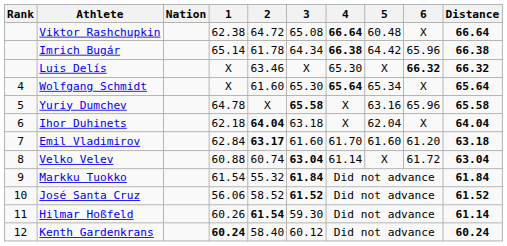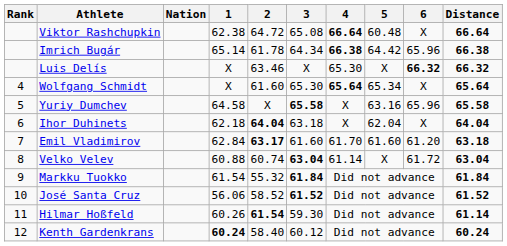Yuriy Dumchev | 1: 64.78 -> 64.58
